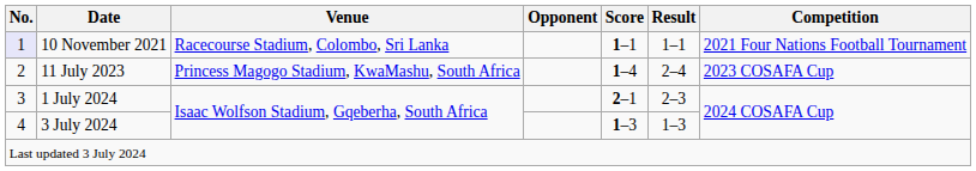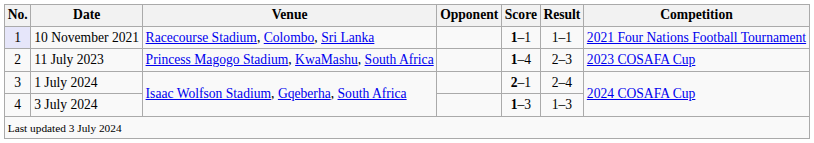11 July 2023 | Result: 2–4 -> 2–3
1 July 2024 | Result: 2–3 -> 2–4
